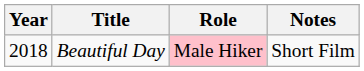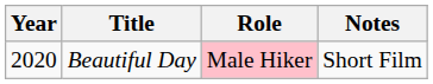Beautiful Day | Year: 2018 -> 2020
